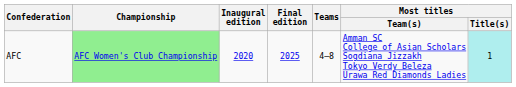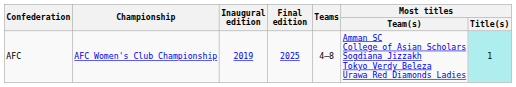AFC | Championship: lightgreen background -> no background
AFC | Inaugural edition: 2020 -> 2019
